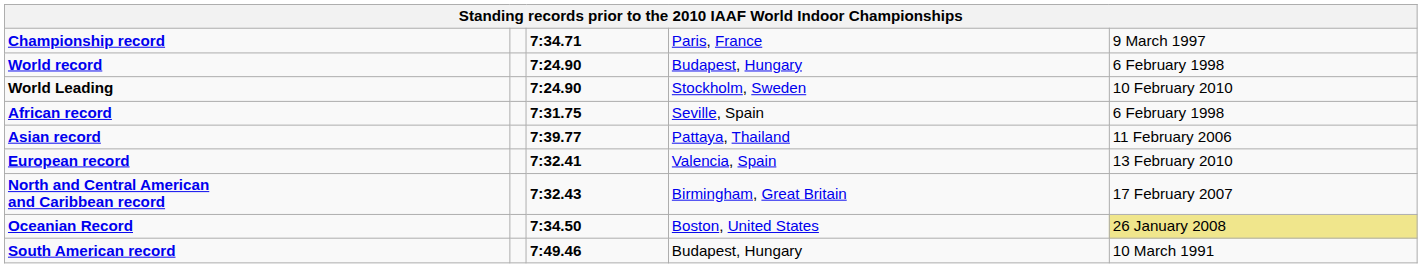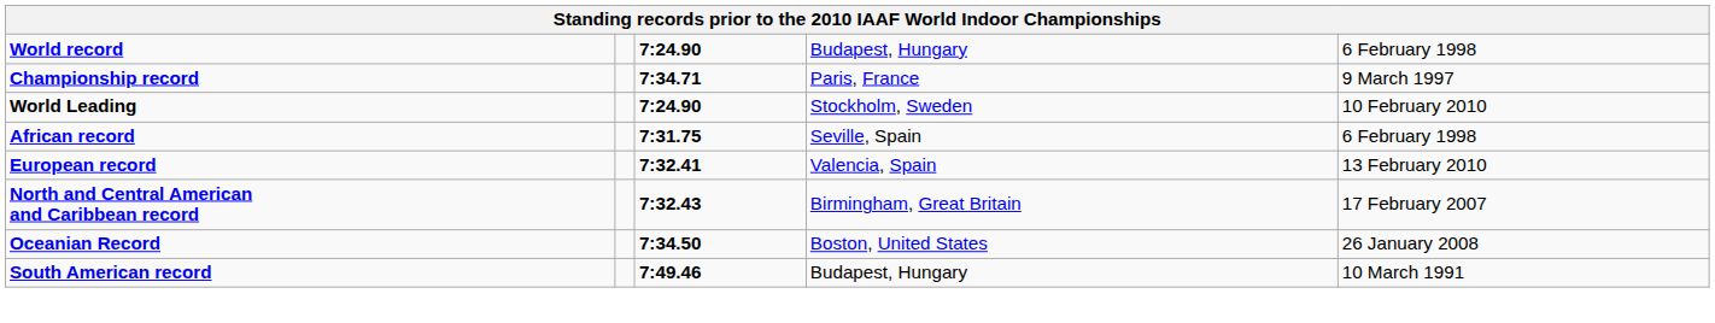rows swapped: World record <-> Championship record
- row: Asian record | 7:39.77 | Pattaya, Thailand | 11 February 2006
Oceanian Record | column 5: khaki background -> no background
